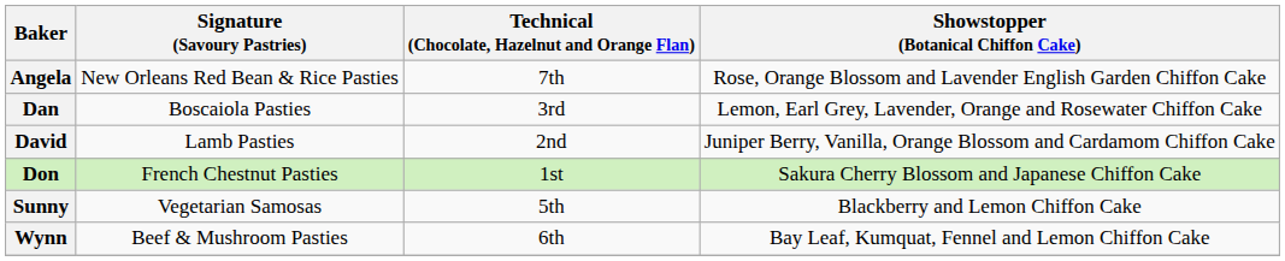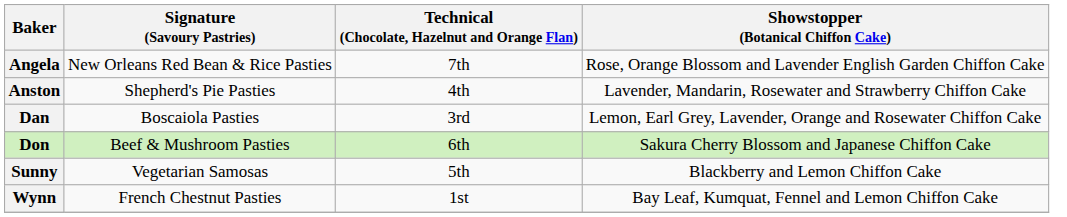+ row: Anston | Shepherd's Pie Pasties | 4th | Lavender, Mandarin, Rosewater and Strawberry Chiffon Cake
- row: David | Lamb Pasties | 2nd | Juniper Berry, Vanilla, Orange Blossom and Cardamom Chiffon Cake
Don | Signature (Savoury Pastries): French Chestnut Pasties -> Beef & Mushroom Pasties
Don | Technical (Chocolate, Hazelnut and Orange Flan): 1st -> 6th
Wynn | Signature (Savoury Pastries): Beef & Mushroom Pasties -> French Chestnut Pasties
Wynn | Technical (Chocolate, Hazelnut and Orange Flan): 6th -> 1st
